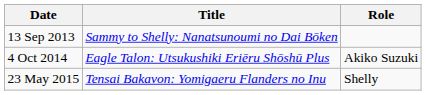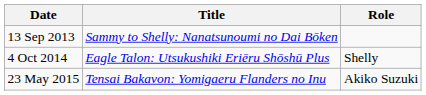4 Oct 2014 | Role: Akiko Suzuki -> Shelly
23 May 2015 | Role: Shelly -> Akiko Suzuki
